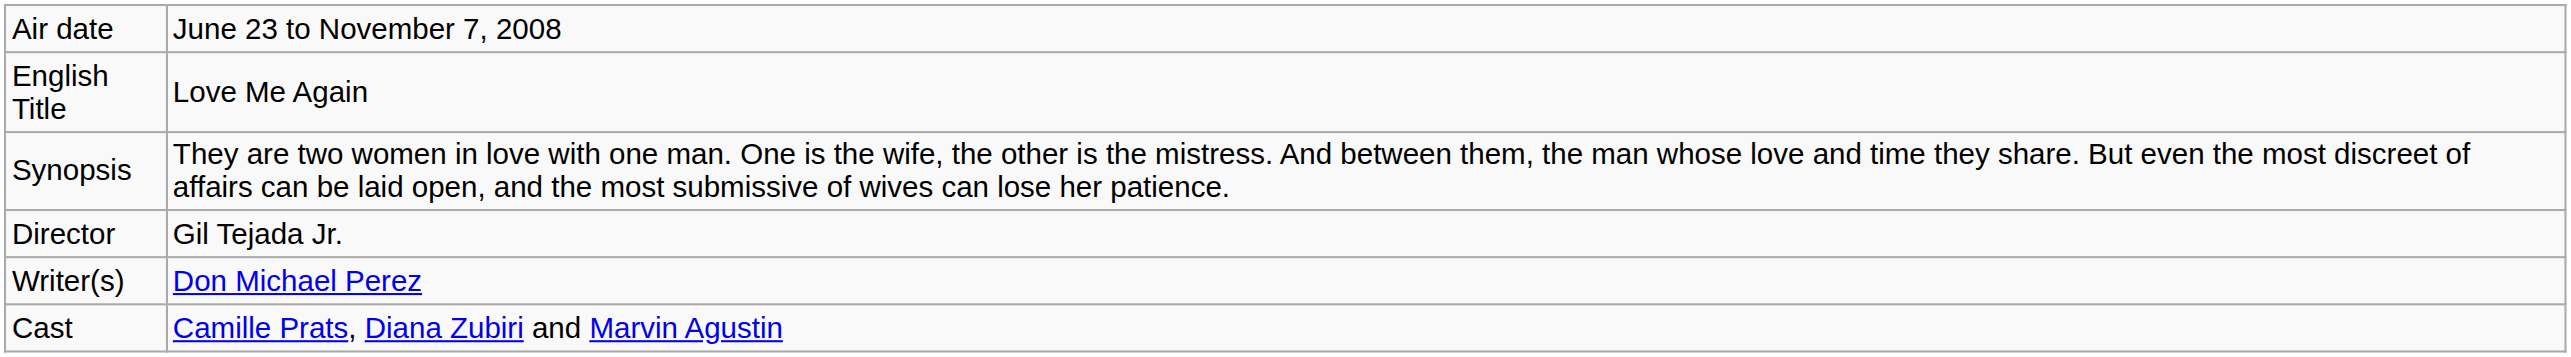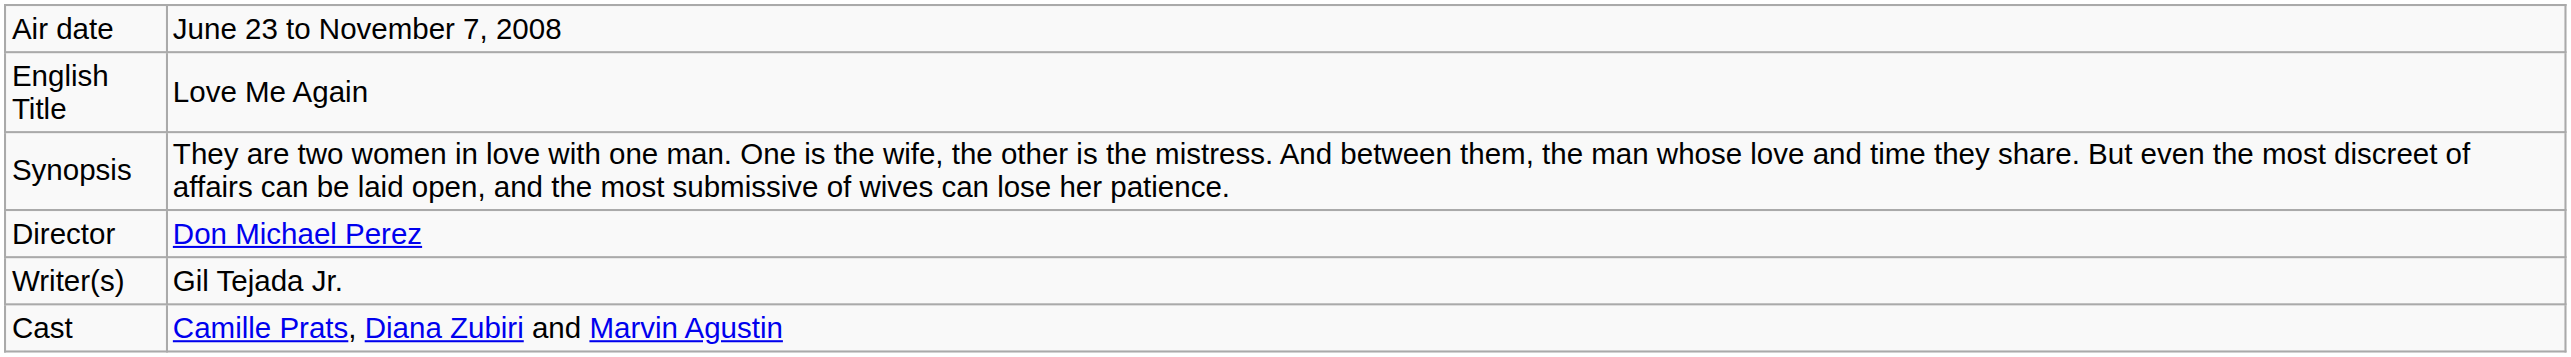Director | column 2: Gil Tejada Jr. -> Don Michael Perez
Writer(s) | column 2: Don Michael Perez -> Gil Tejada Jr.
